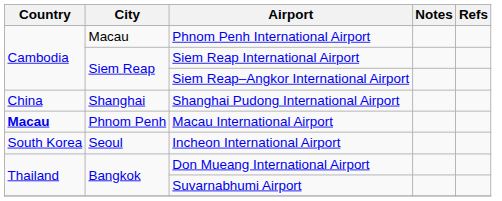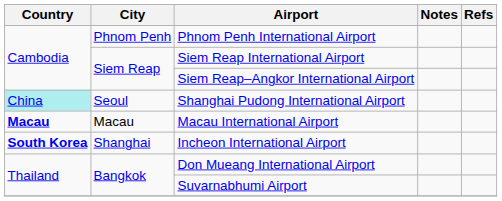Phnom Penh International Airport | City: Macau -> Phnom Penh
Shanghai Pudong International Airport | Country: no background -> paleturquoise background
Shanghai Pudong International Airport | City: Shanghai -> Seoul
Macau International Airport | City: Phnom Penh -> Macau
Incheon International Airport | Country: normal -> bold
Incheon International Airport | City: Seoul -> Shanghai
